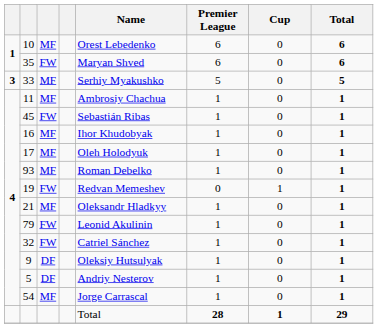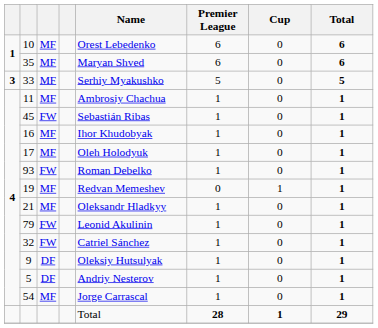35 | column 3: FW -> MF
93 | column 3: MF -> FW
19 | column 3: FW -> MF
